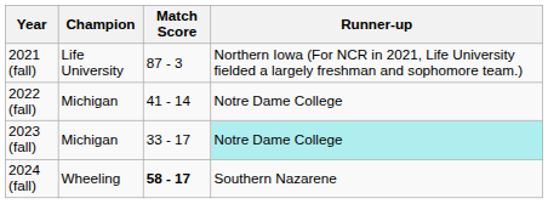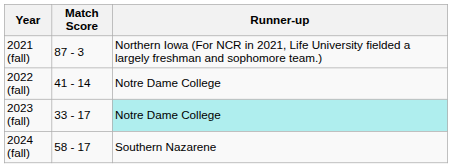- column: Champion | Life University | Michigan | Michigan | Wheeling
2024 (fall) | Match Score: bold -> normal
